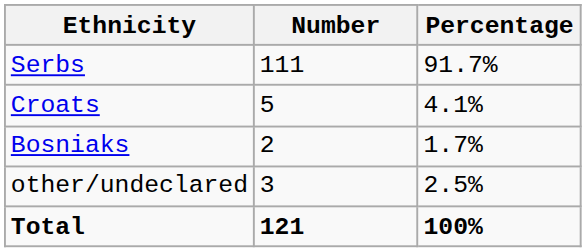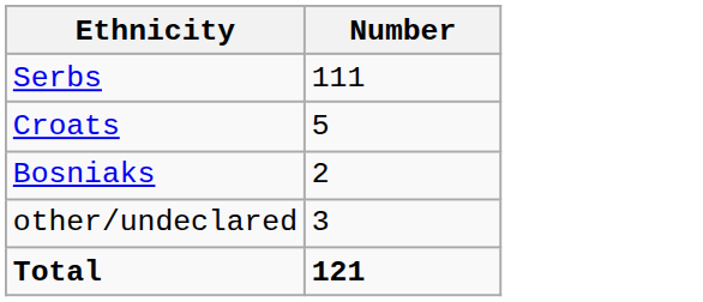- column: Percentage | 91.7% | 4.1% | 1.7% | 2.5% | 100%
